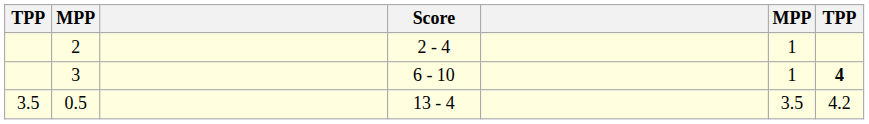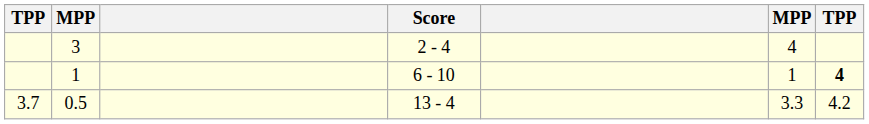2 - 4 | column 2: 2 -> 3
2 - 4 | column 6: 1 -> 4
6 - 10 | column 2: 3 -> 1
13 - 4 | column 1: 3.5 -> 3.7
13 - 4 | column 6: 3.5 -> 3.3
